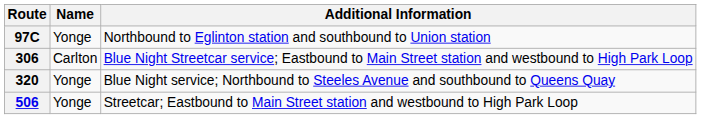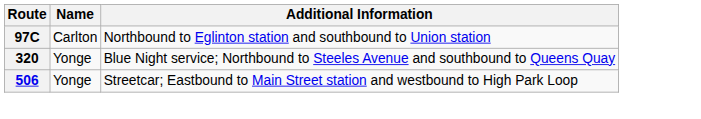97C | Name: Yonge -> Carlton
- row: 306 | Carlton | Blue Night Streetcar service; Eastbound to Main Street station and westbound to High Park Loop
